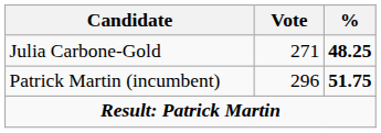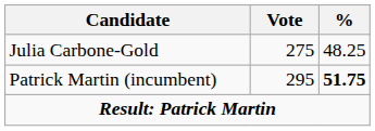Julia Carbone-Gold | Vote: 271 -> 275
Julia Carbone-Gold | %: bold -> normal
Patrick Martin (incumbent) | Vote: 296 -> 295
